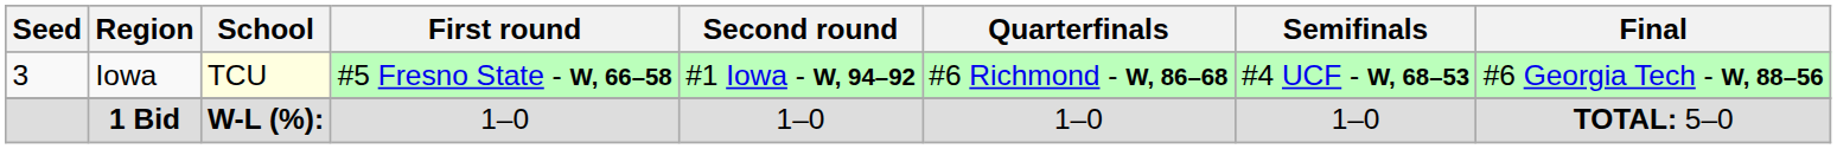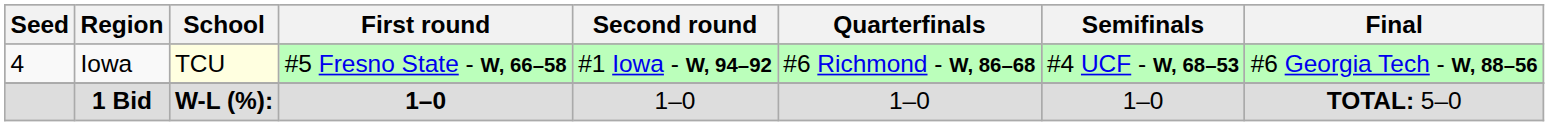Iowa | Seed: 3 -> 4
1 Bid | First round: normal -> bold
